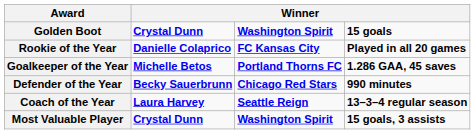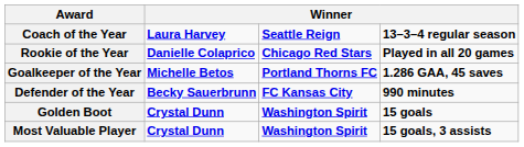rows swapped: Golden Boot <-> Coach of the Year
Rookie of the Year | column 3: FC Kansas City -> Chicago Red Stars
Defender of the Year | column 3: Chicago Red Stars -> FC Kansas City
